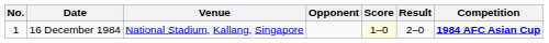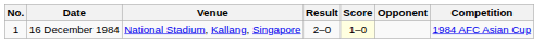columns swapped: Opponent <-> Result
16 December 1984 | Competition: bold -> normal
